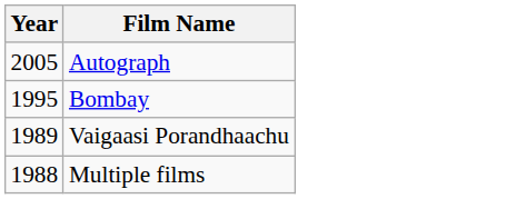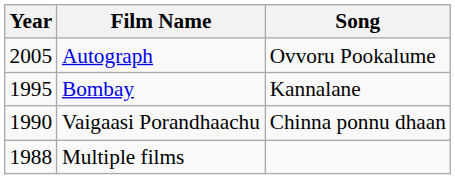+ column: Song | Ovvoru Pookalume | Kannalane | Chinna ponnu dhaan
Vaigaasi Porandhaachu | Year: 1989 -> 1990
